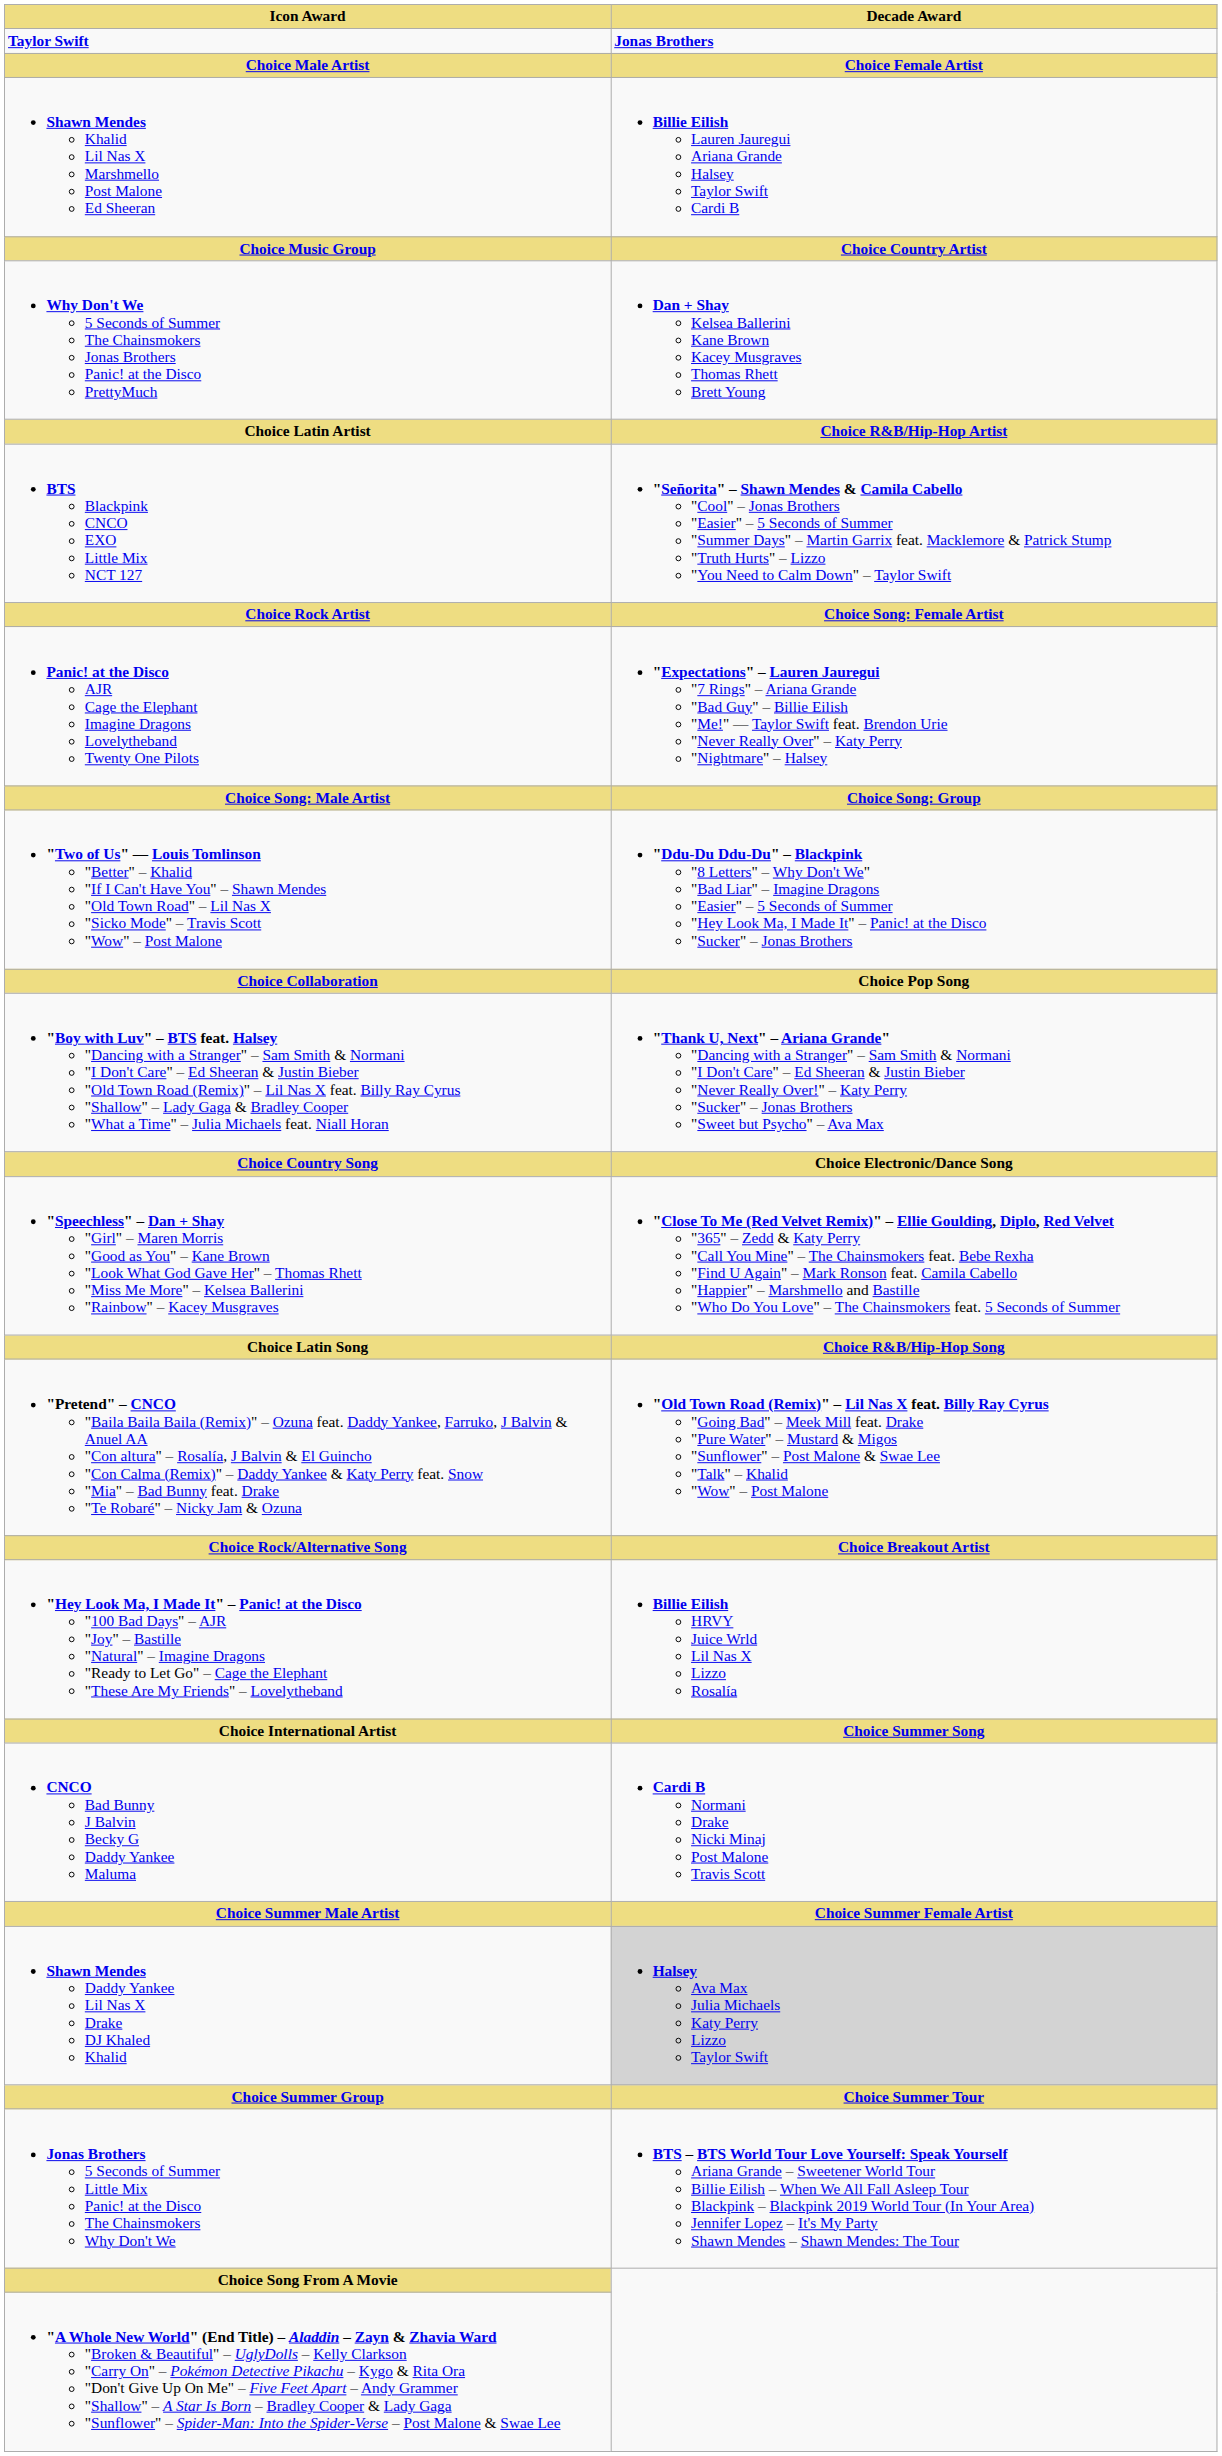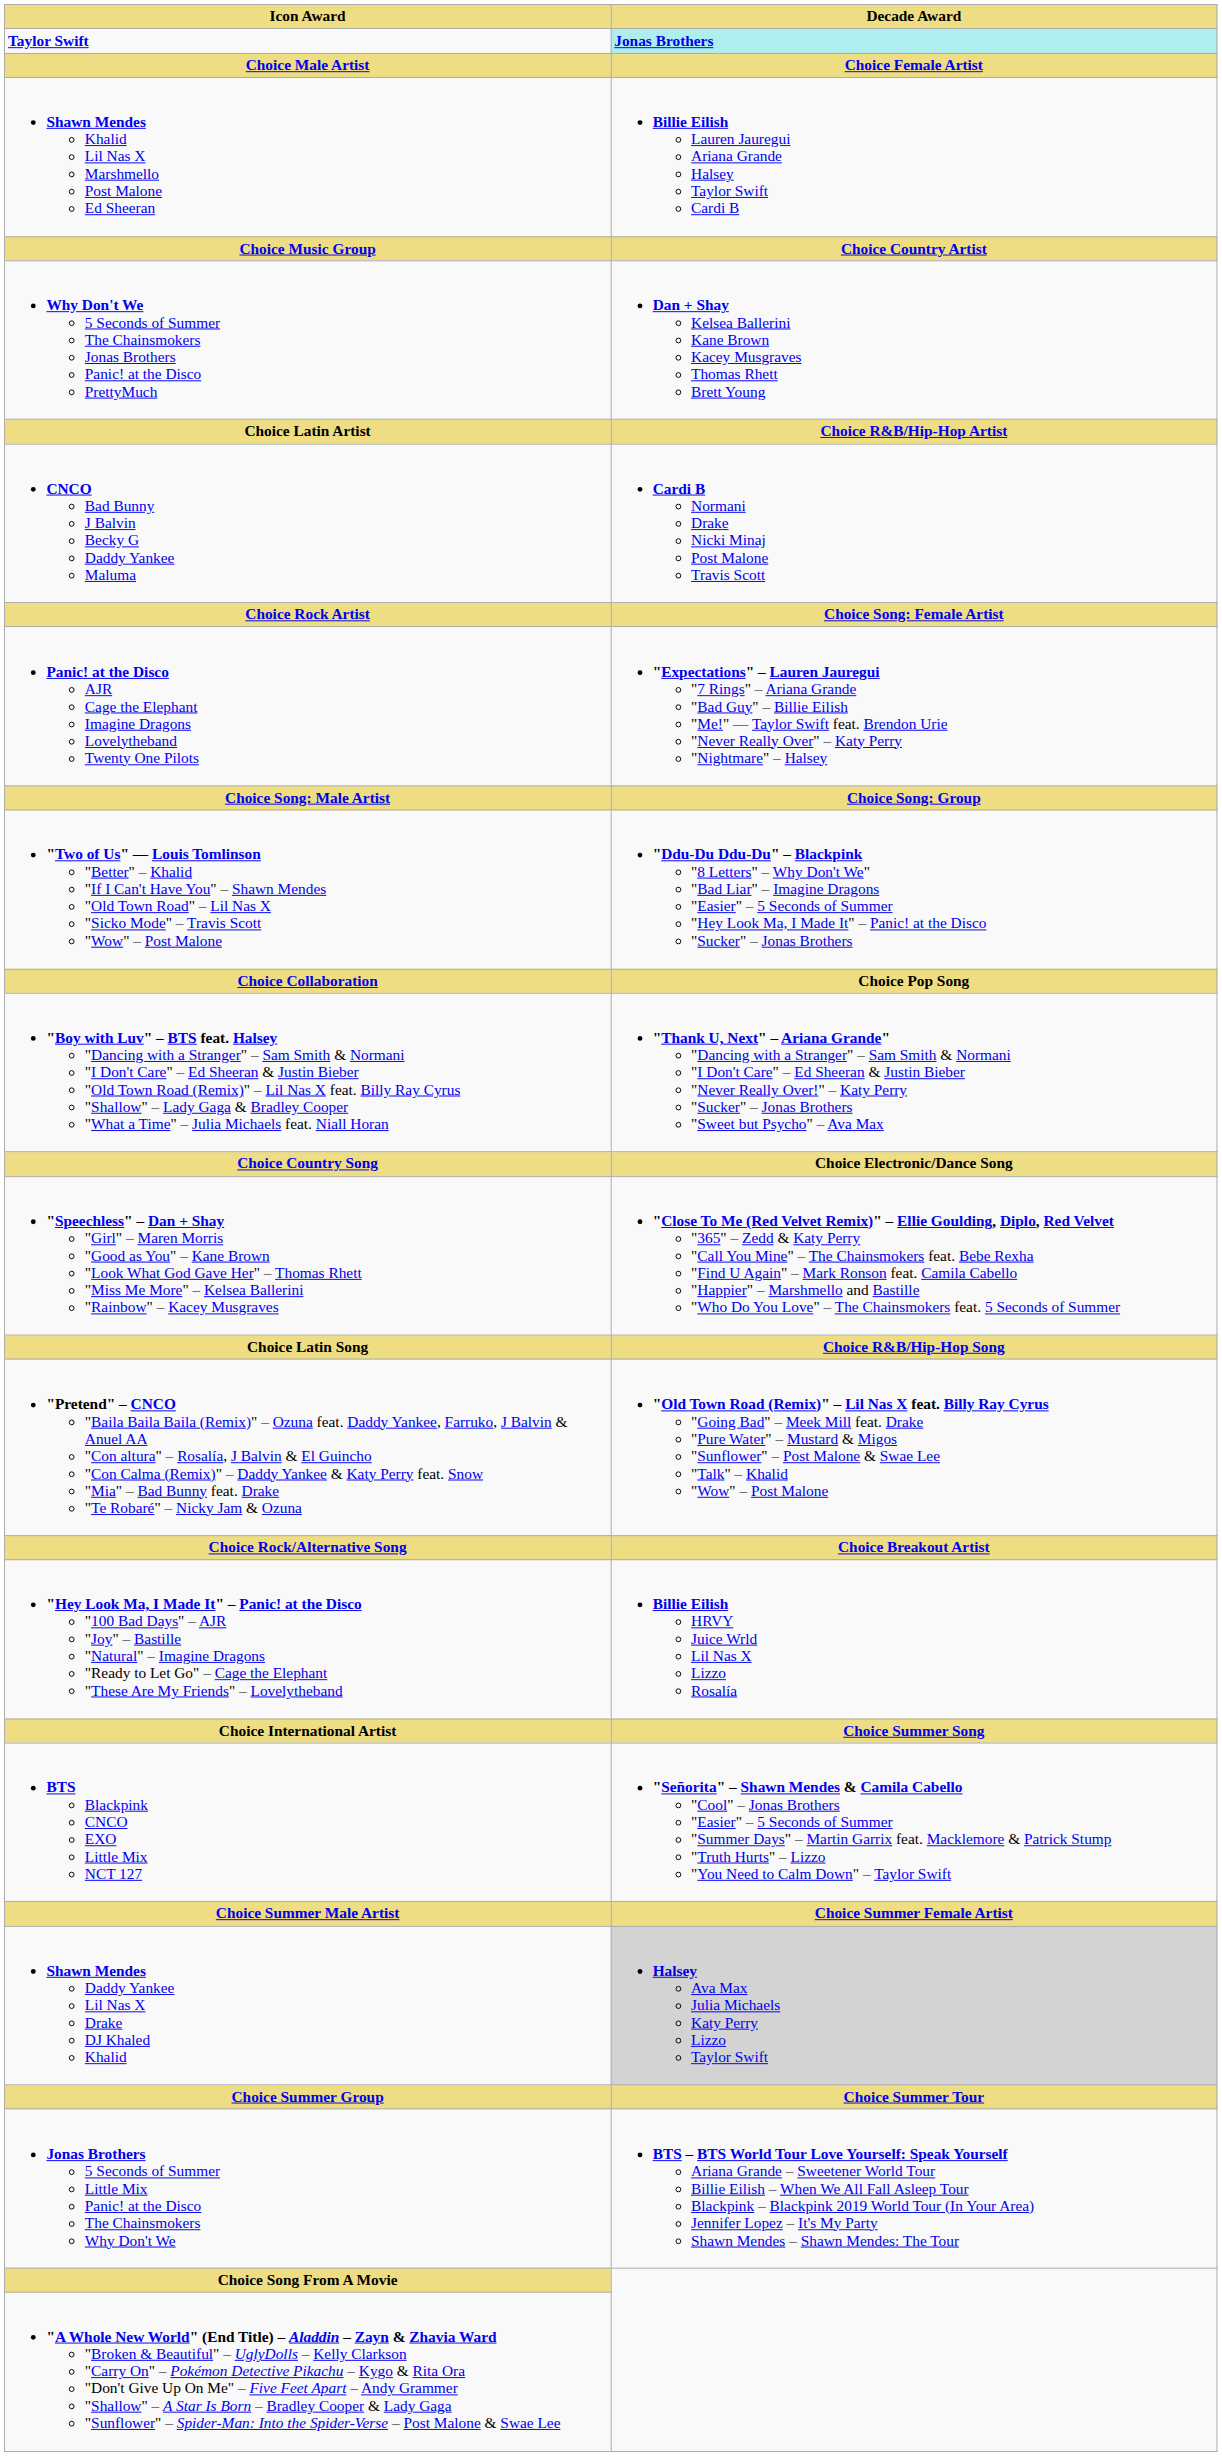Taylor Swift | Decade Award: no background -> paleturquoise background
rows swapped: CNCO Bad Bunny J Balvin Becky G Daddy Yankee Maluma <-> BTS Blackpink CNCO EXO Little Mix NCT 127
